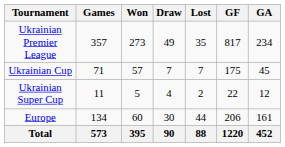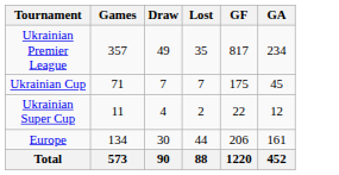- column: Won | 273 | 57 | 5 | 60 | 395
